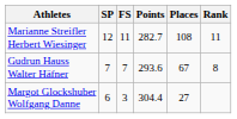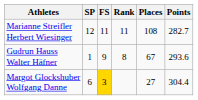columns swapped: Points <-> Rank
Gudrun Hauss Walter Häfner | SP: 7 -> 1
Gudrun Hauss Walter Häfner | FS: 7 -> 9
Margot Glockshuber Wolfgang Danne | FS: no background -> gold background
